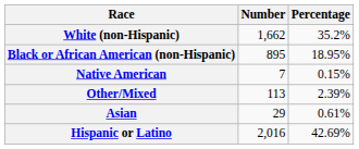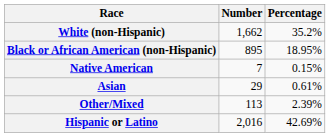rows swapped: Asian <-> Other/Mixed
